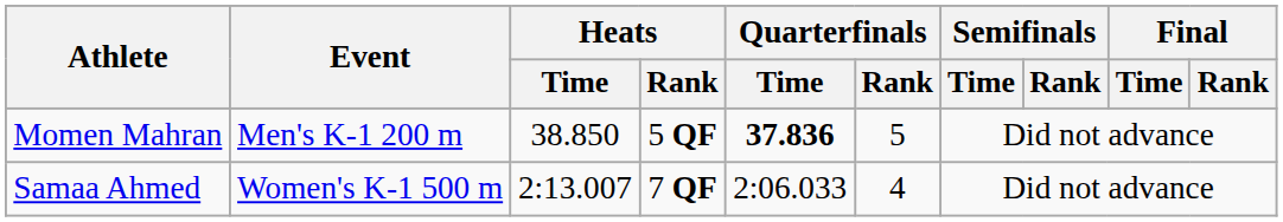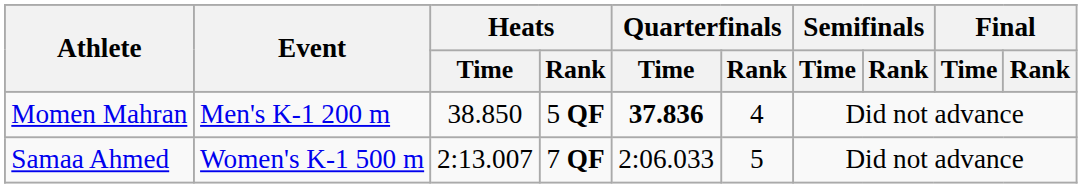Momen Mahran | Quarterfinals / Rank: 5 -> 4
Samaa Ahmed | Quarterfinals / Rank: 4 -> 5
